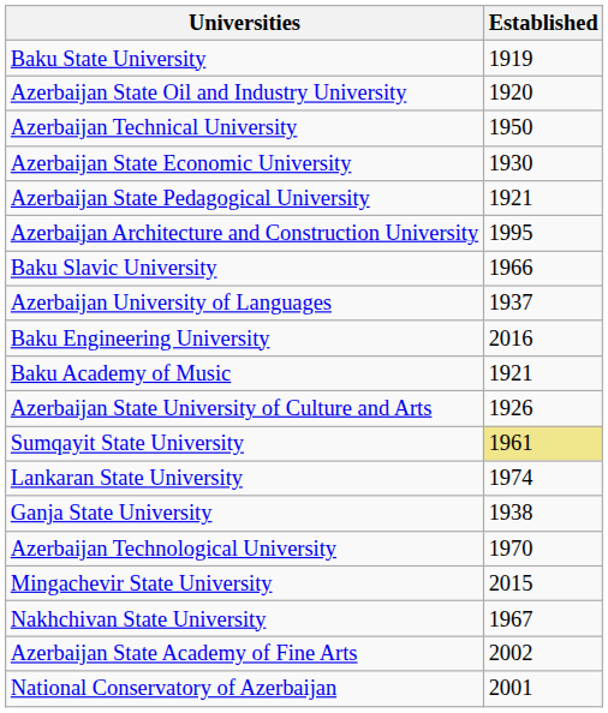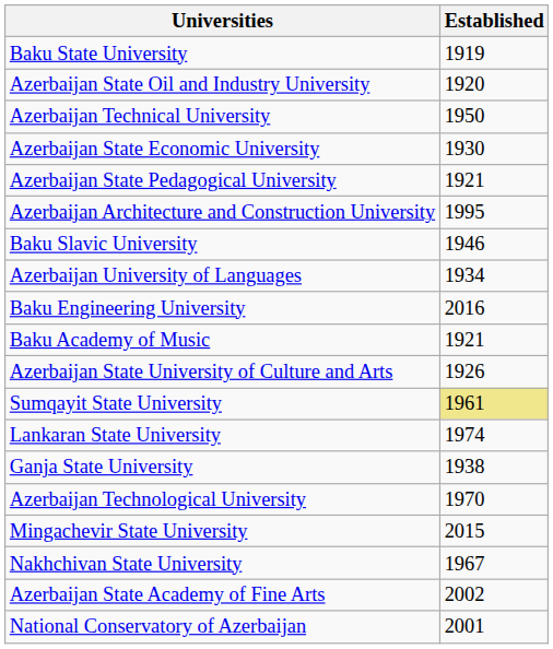Baku Slavic University | Established: 1966 -> 1946
Azerbaijan University of Languages | Established: 1937 -> 1934
